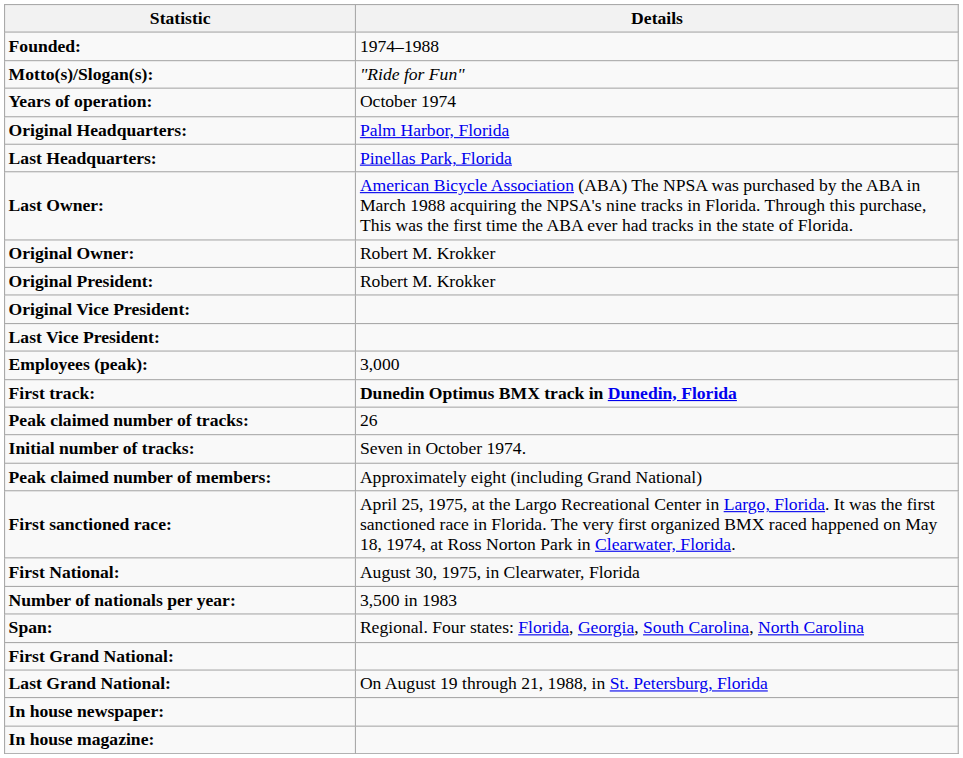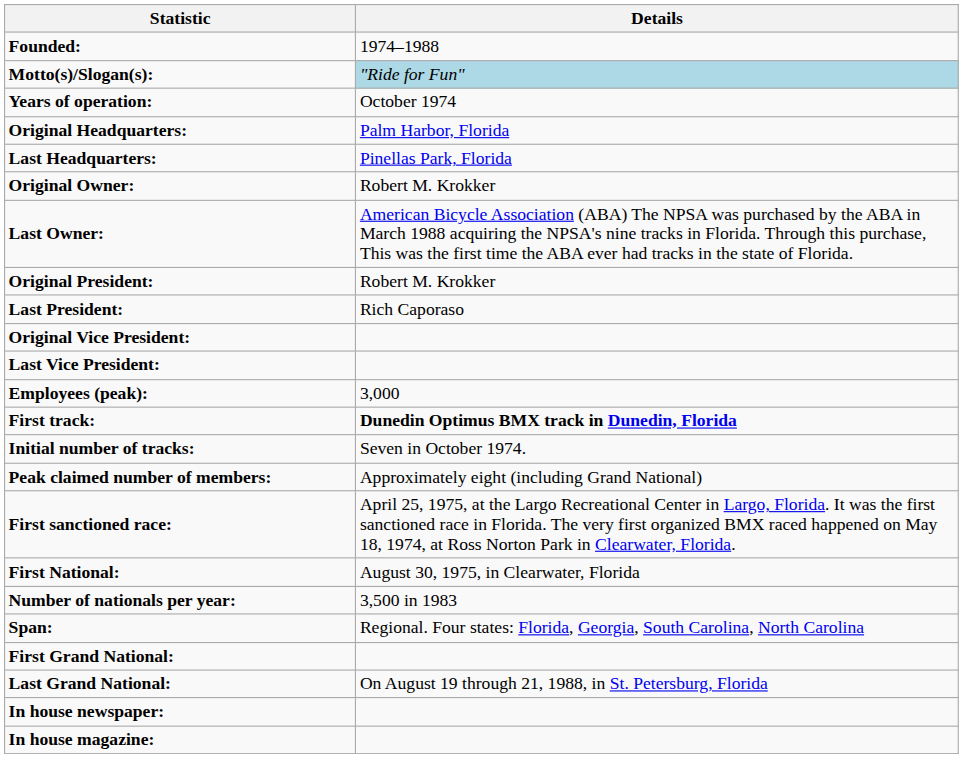Motto(s)/Slogan(s): | Details: no background -> lightblue background
rows swapped: Original Owner: <-> Last Owner:
+ row: Last President: | Rich Caporaso
- row: Peak claimed number of tracks: | 26
